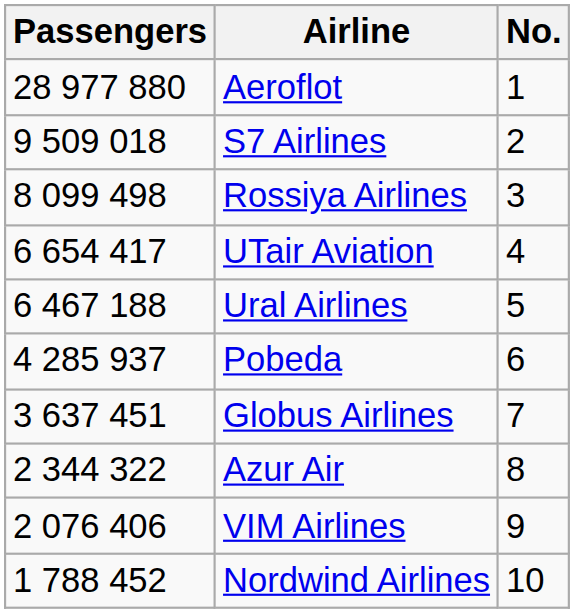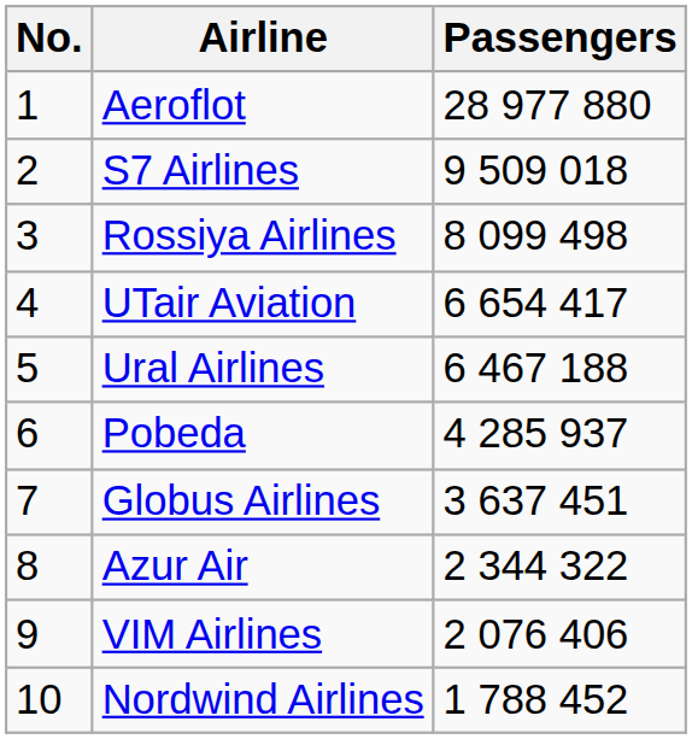columns swapped: No. <-> Passengers
